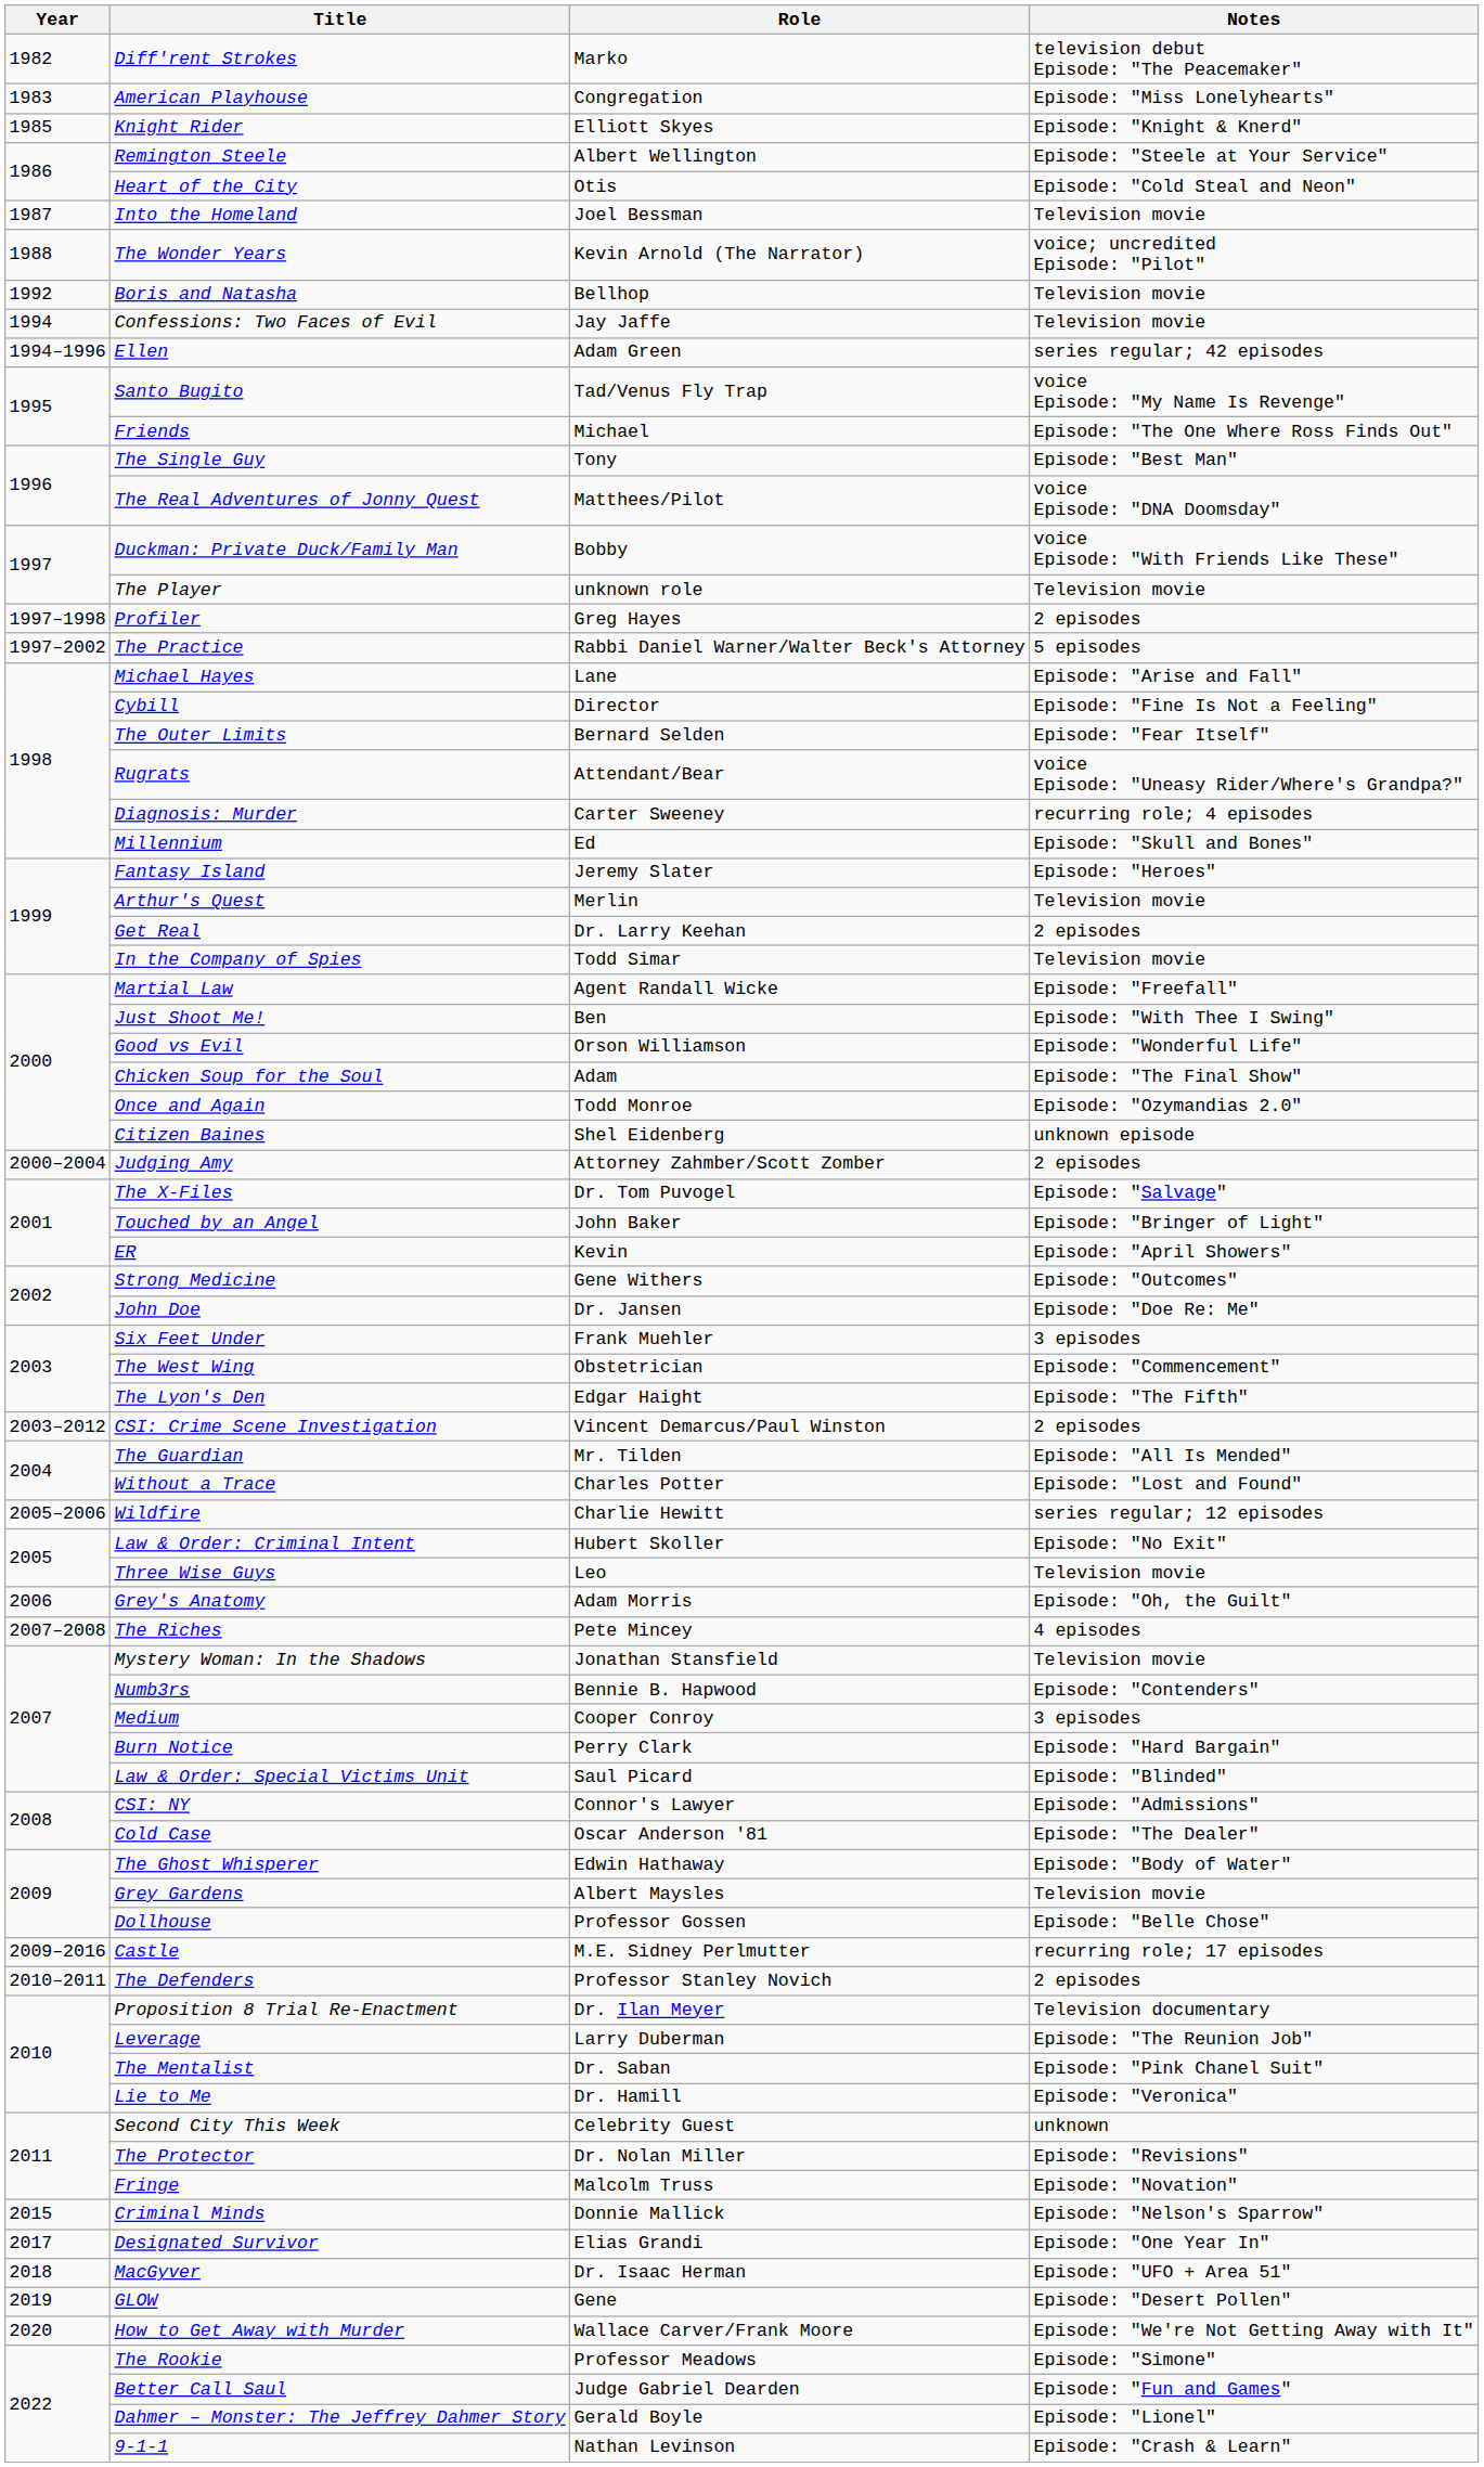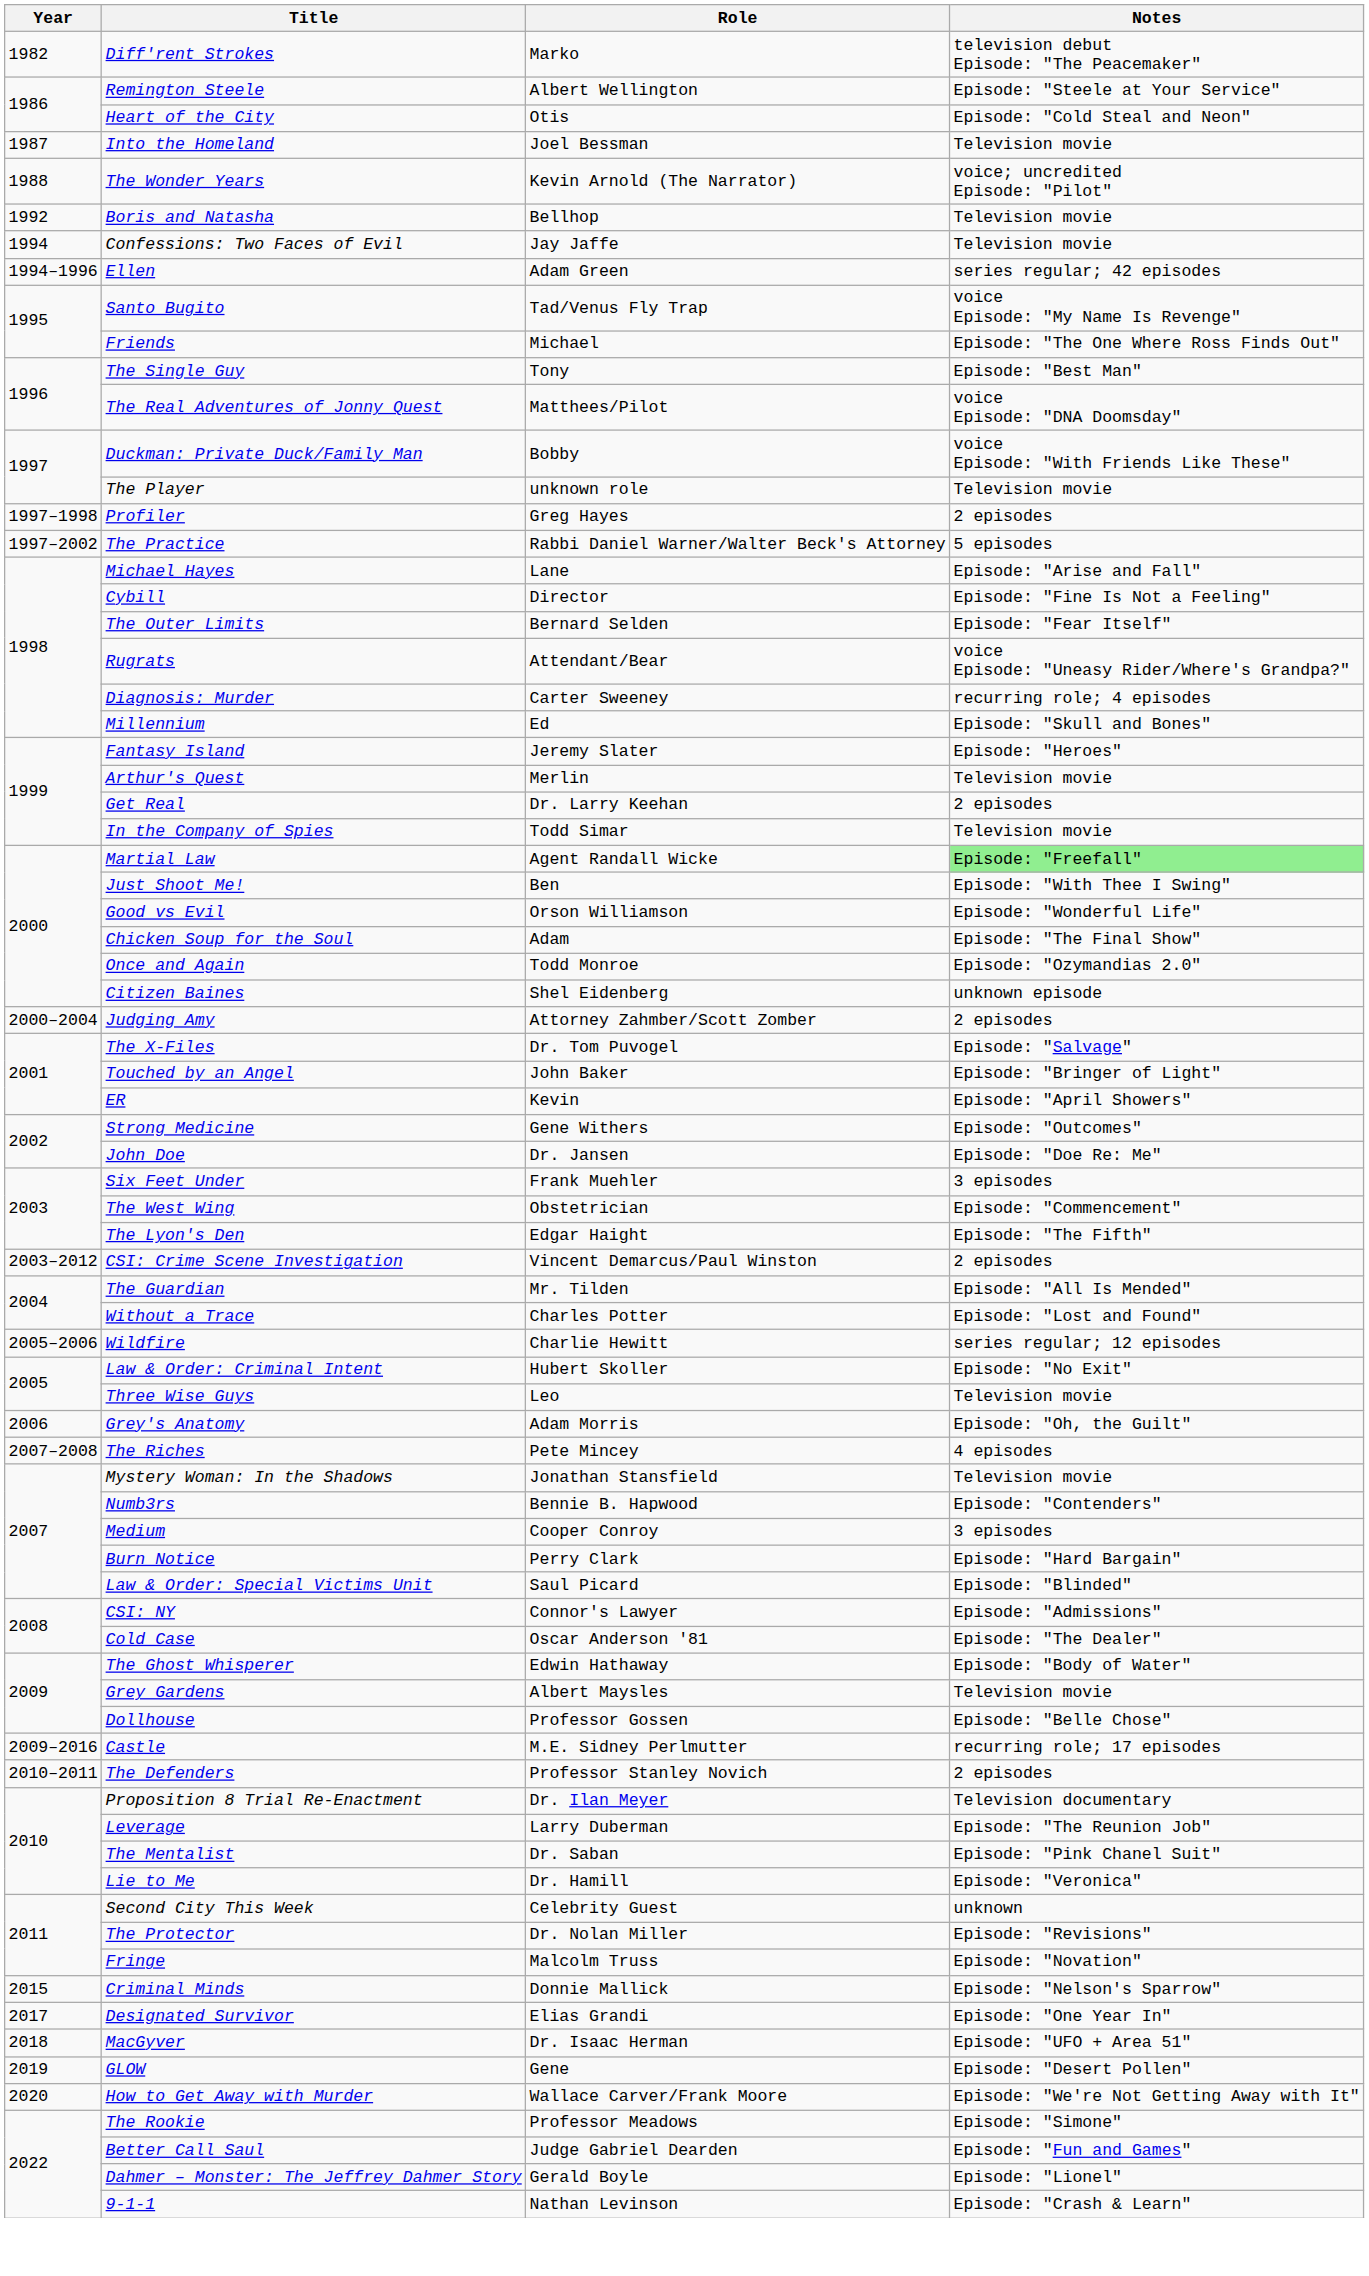- row: 1983 | American Playhouse | Congregation | Episode: "Miss Lonelyhearts"
- row: 1985 | Knight Rider | Elliott Skyes | Episode: "Knight & Knerd"
Martial Law | Notes: no background -> lightgreen background
